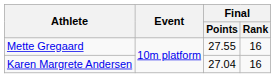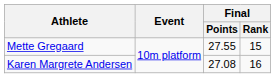Mette Gregaard | Final / Rank: 16 -> 15
Karen Margrete Andersen | Final / Points: 27.04 -> 27.08
